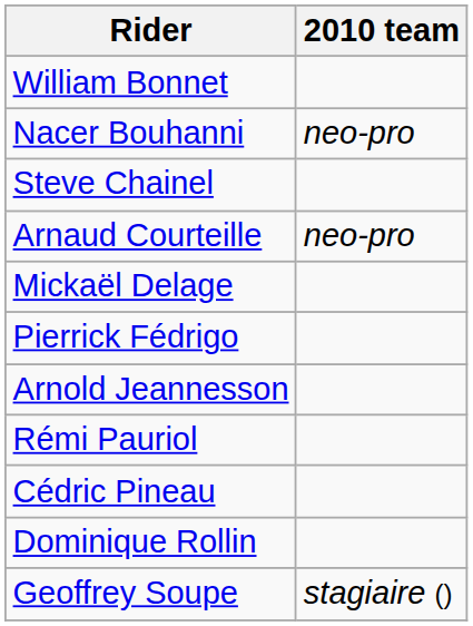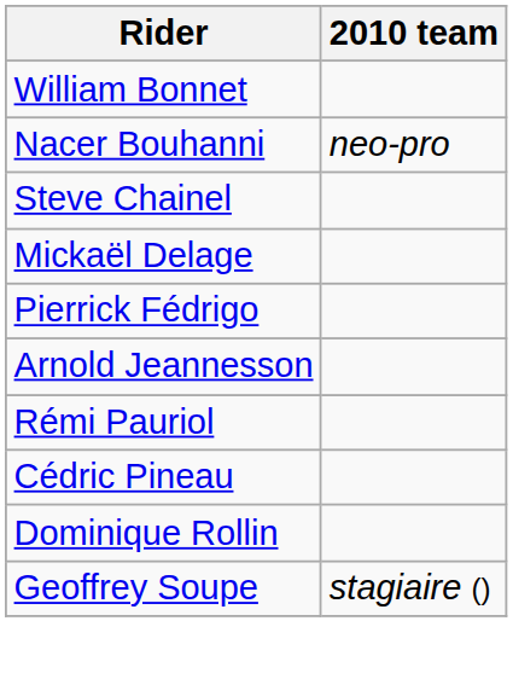- row: Arnaud Courteille | neo-pro
